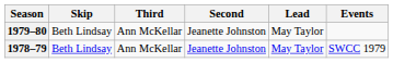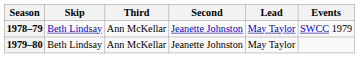rows swapped: 1978–79 <-> 1979–80
